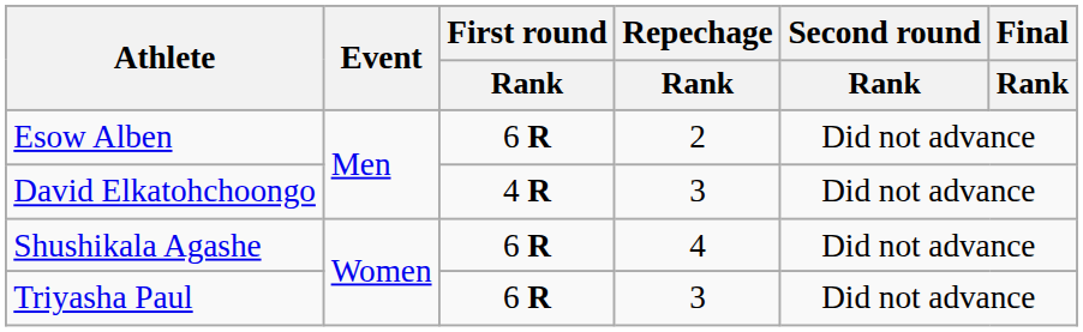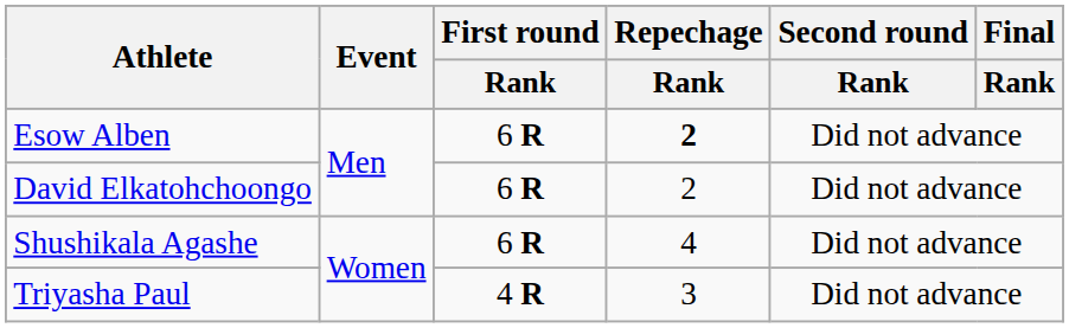Esow Alben | Repechage / Rank: normal -> bold
David Elkatohchoongo | First round / Rank: 4 R -> 6 R
David Elkatohchoongo | Repechage / Rank: 3 -> 2
Triyasha Paul | First round / Rank: 6 R -> 4 R
